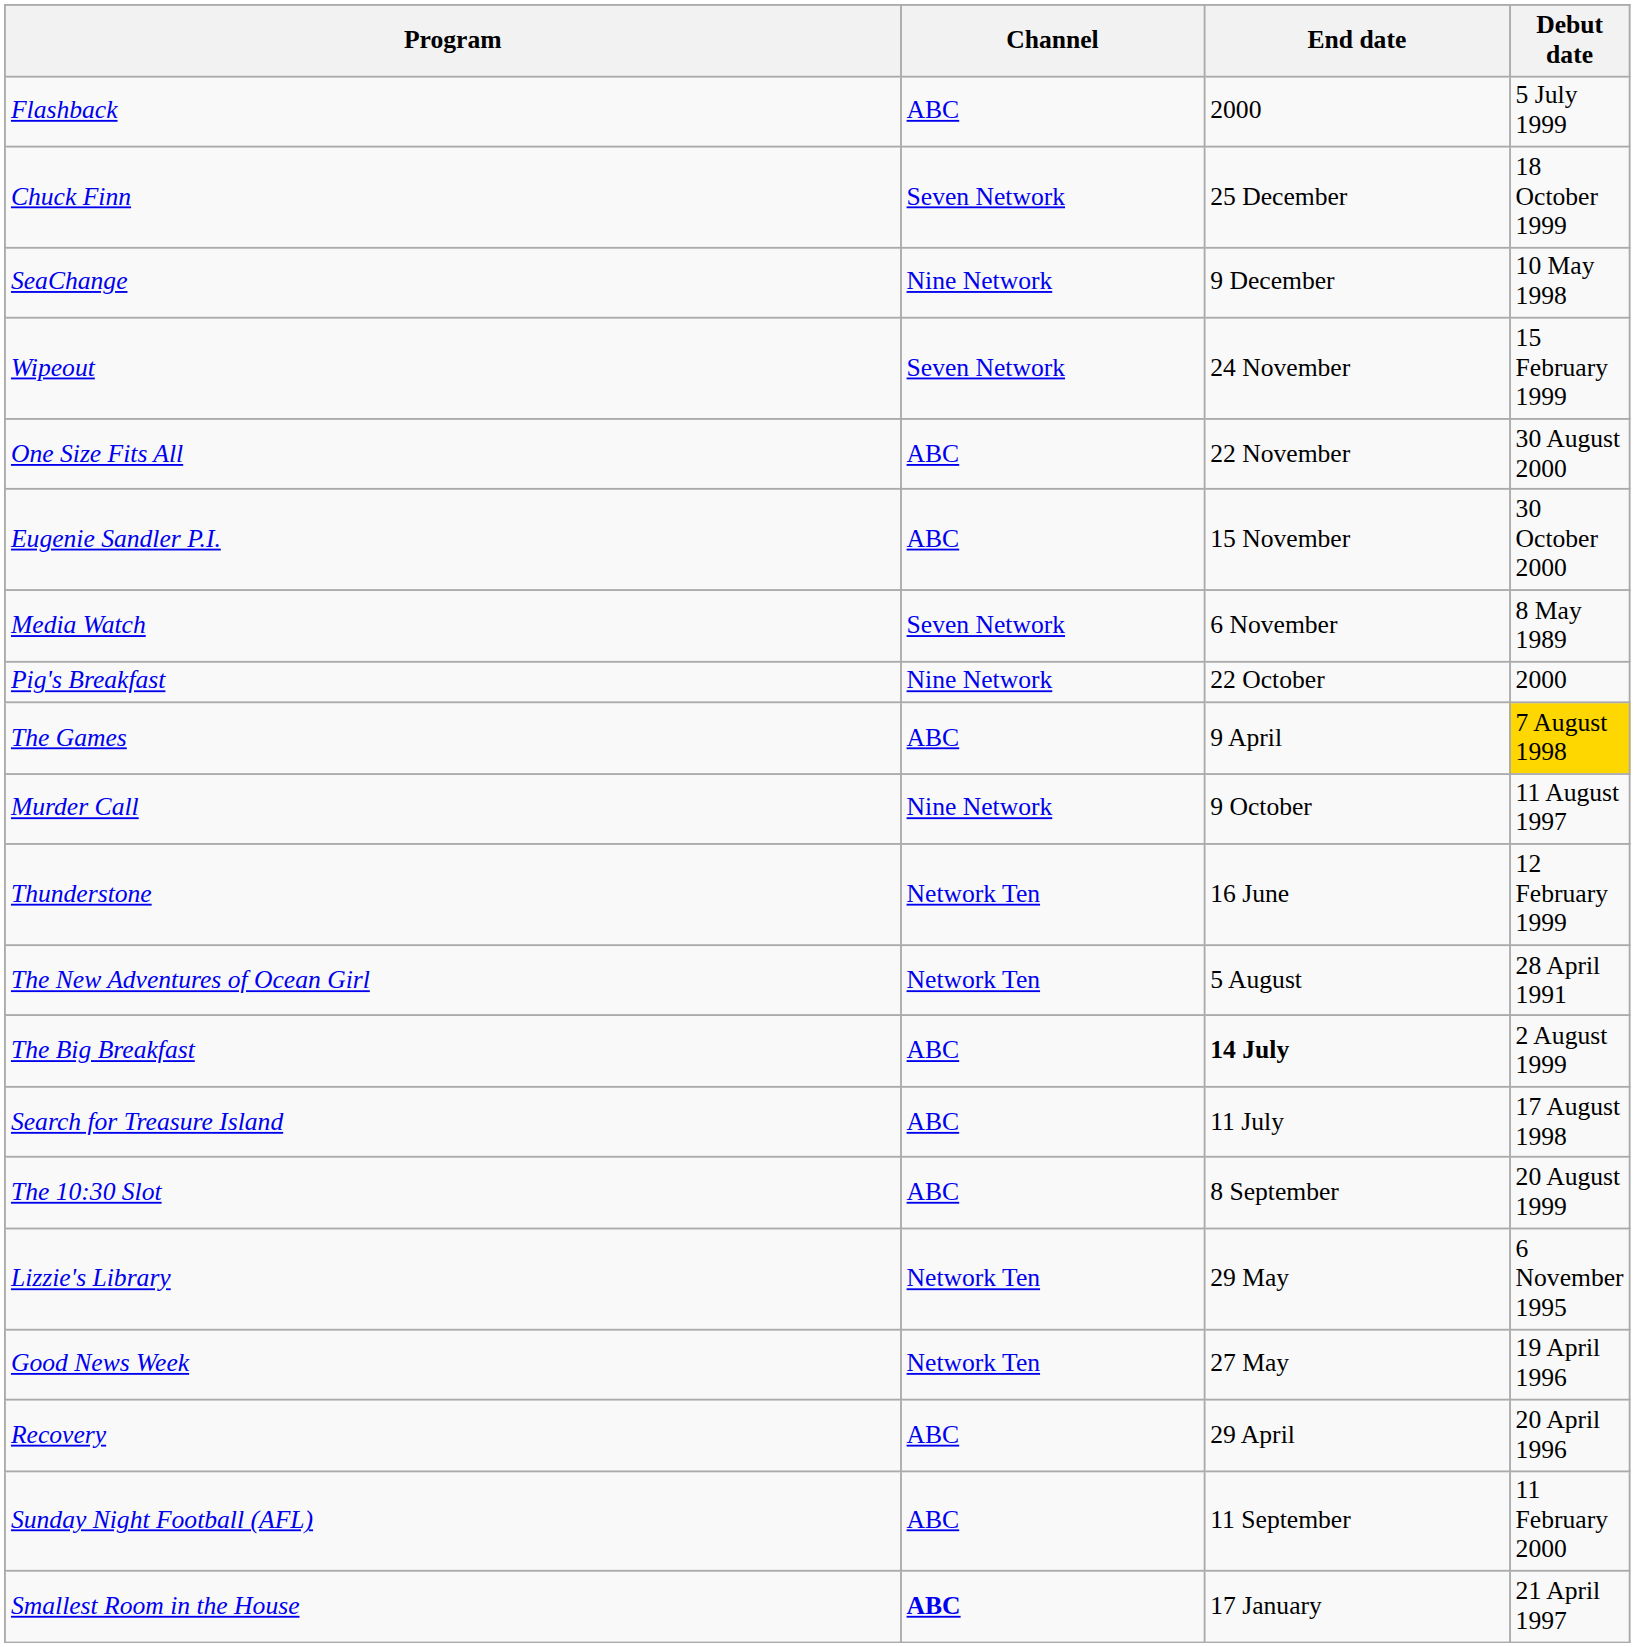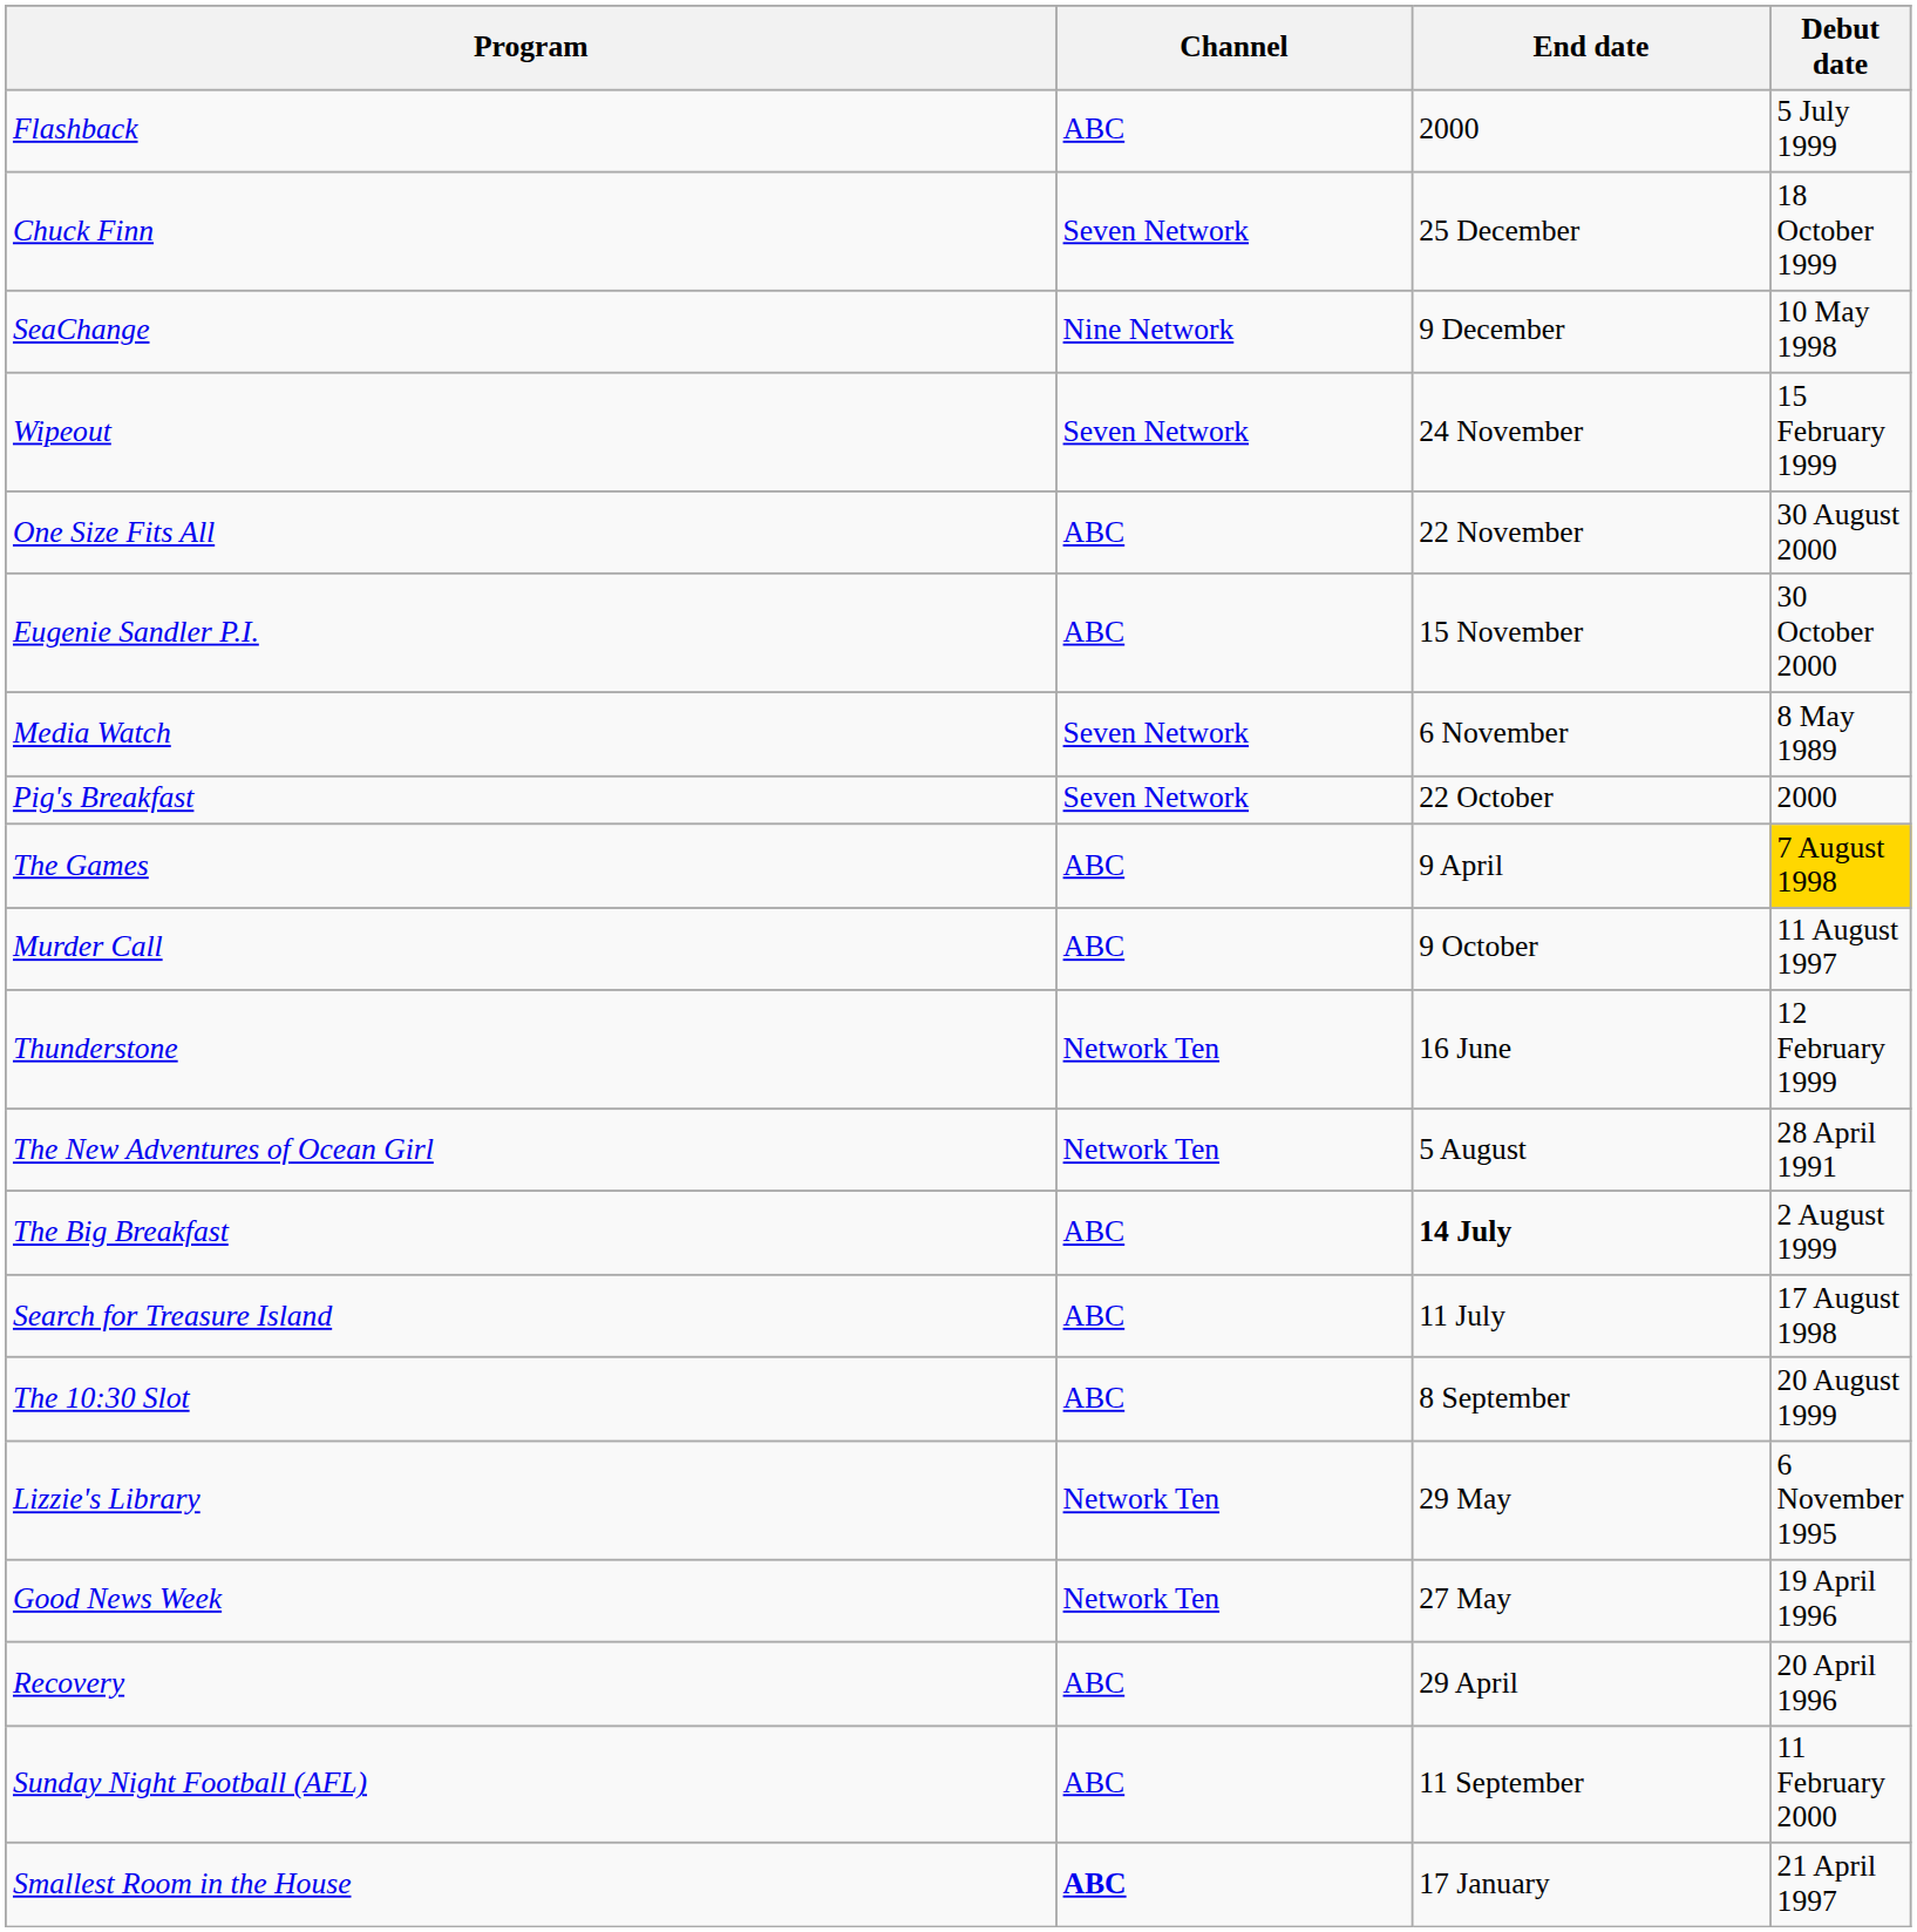Pig's Breakfast | Channel: Nine Network -> Seven Network
Murder Call | Channel: Nine Network -> ABC
